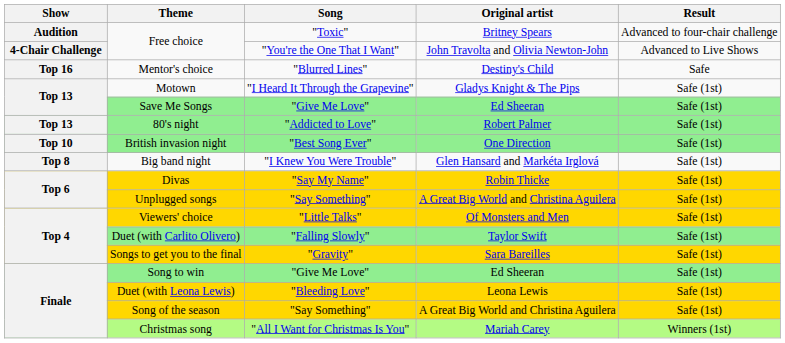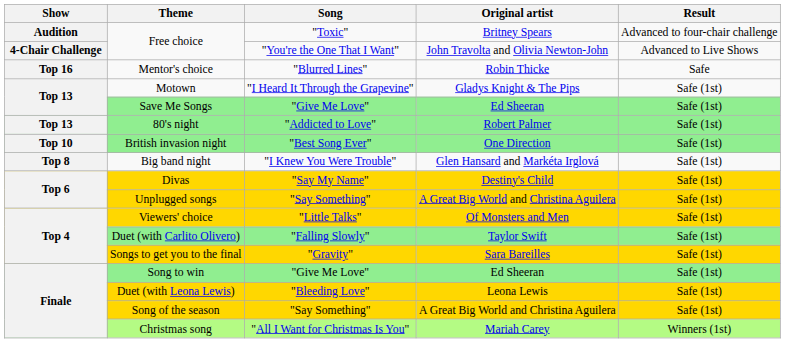Mentor's choice | Original artist: Destiny's Child -> Robin Thicke
Divas | Original artist: Robin Thicke -> Destiny's Child
